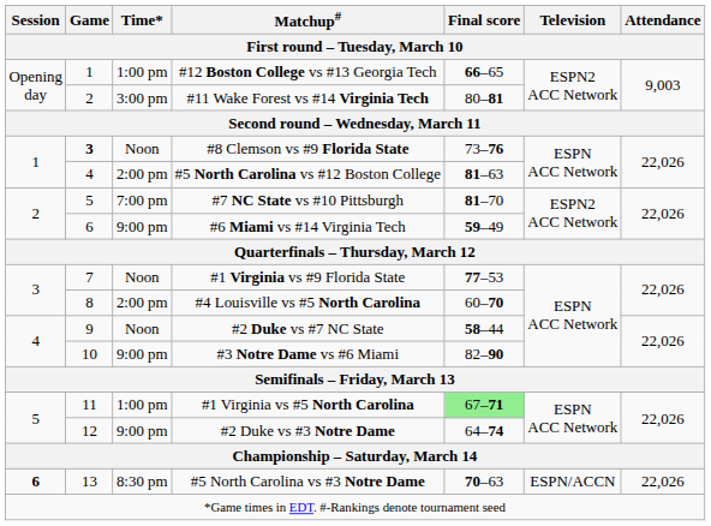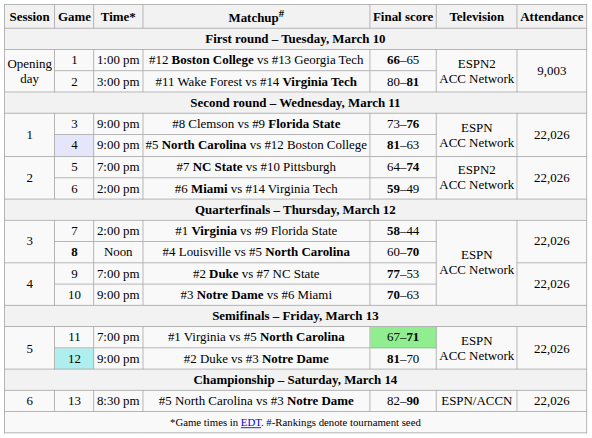#8 Clemson vs #9 Florida State | Game: bold -> normal
#8 Clemson vs #9 Florida State | Time*: Noon -> 9:00 pm
#5 North Carolina vs #12 Boston College | Game: no background -> lavender background
#5 North Carolina vs #12 Boston College | Time*: 2:00 pm -> 9:00 pm
#7 NC State vs #10 Pittsburgh | Final score: 81–70 -> 64–74
#6 Miami vs #14 Virginia Tech | Time*: 9:00 pm -> 2:00 pm
#1 Virginia vs #9 Florida State | Time*: Noon -> 2:00 pm
#1 Virginia vs #9 Florida State | Final score: 77–53 -> 58–44
#4 Louisville vs #5 North Carolina | Game: normal -> bold
#4 Louisville vs #5 North Carolina | Time*: 2:00 pm -> Noon
#2 Duke vs #7 NC State | Time*: Noon -> 7:00 pm
#2 Duke vs #7 NC State | Final score: 58–44 -> 77–53
#3 Notre Dame vs #6 Miami | Final score: 82–90 -> 70–63
#1 Virginia vs #5 North Carolina | Time*: 1:00 pm -> 7:00 pm
#2 Duke vs #3 Notre Dame | Game: no background -> paleturquoise background
#2 Duke vs #3 Notre Dame | Final score: 64–74 -> 81–70
#5 North Carolina vs #3 Notre Dame | Session: bold -> normal
#5 North Carolina vs #3 Notre Dame | Final score: 70–63 -> 82–90
